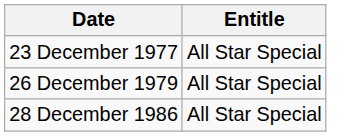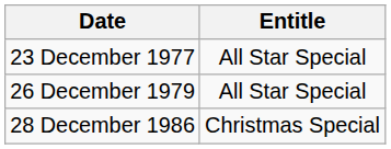28 December 1986 | Entitle: All Star Special -> Christmas Special
